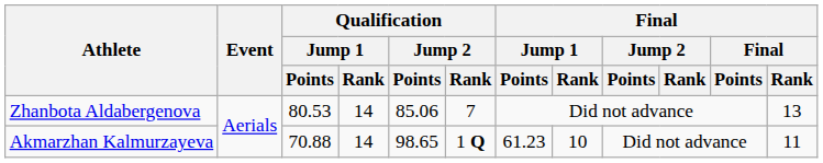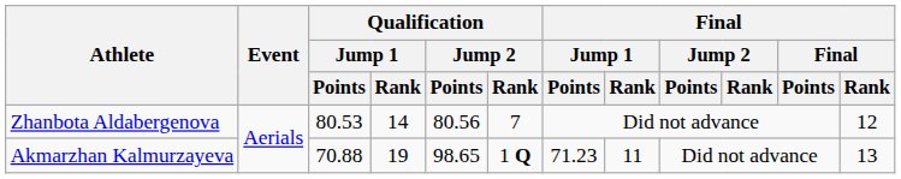Zhanbota Aldabergenova | Qualification / Jump 2 / Points: 85.06 -> 80.56
Zhanbota Aldabergenova | Final / Rank: 13 -> 12
Akmarzhan Kalmurzayeva | Qualification / Jump 1 / Rank: 14 -> 19
Akmarzhan Kalmurzayeva | Final / Jump 1 / Points: 61.23 -> 71.23
Akmarzhan Kalmurzayeva | Final / Jump 1 / Rank: 10 -> 11
Akmarzhan Kalmurzayeva | Final / Rank: 11 -> 13
